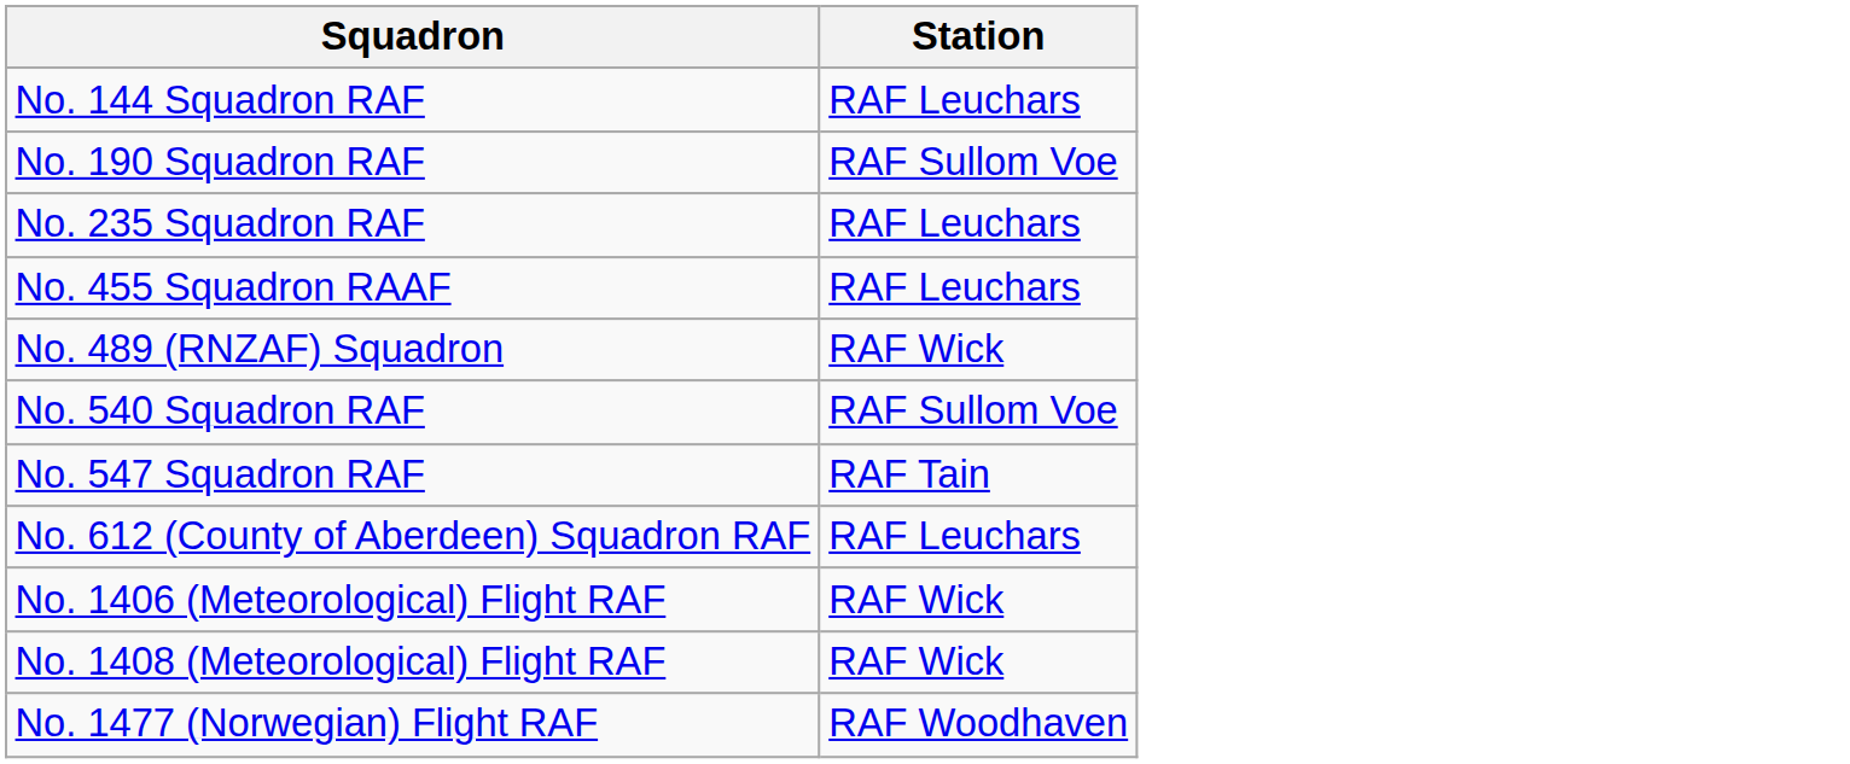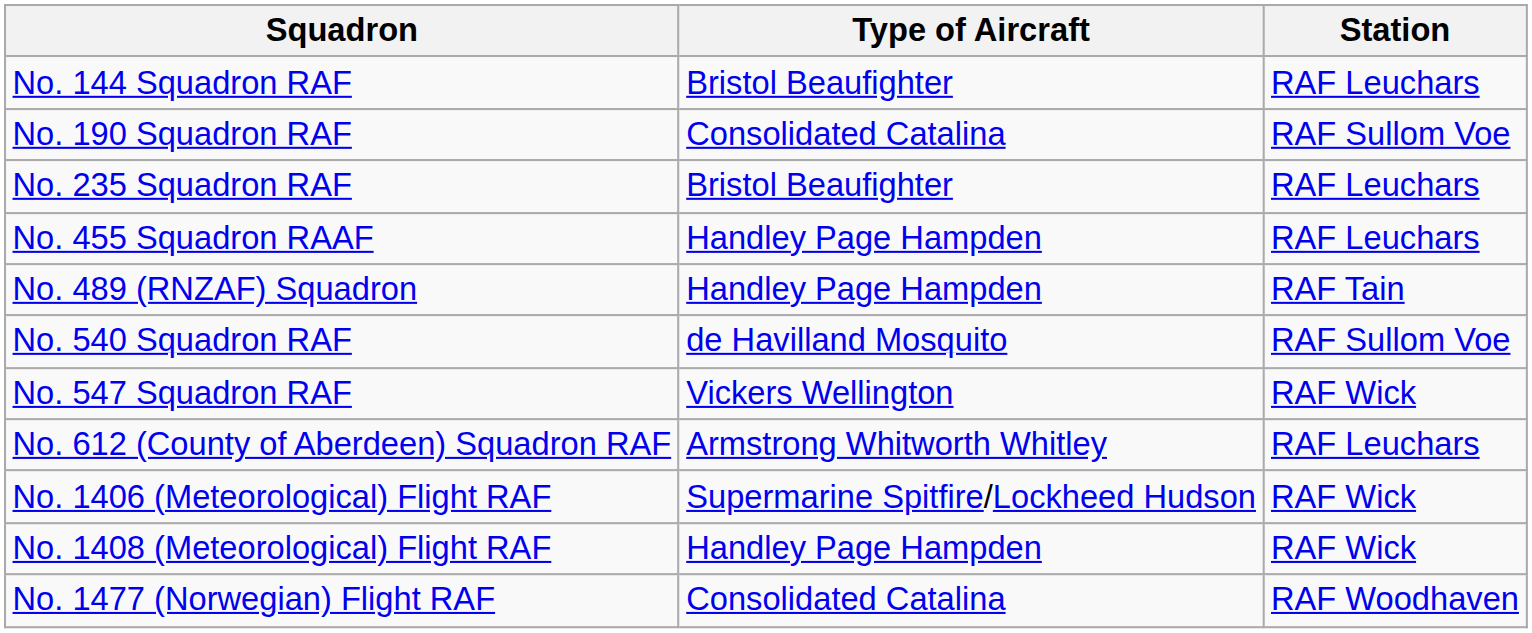+ column: Type of Aircraft | Bristol Beaufighter | Consolidated Catalina | Bristol Beaufighter | Handley Page Hampden | Handley Page Hampden | de Havilland Mosquito | Vickers Wellington | Armstrong Whitworth Whitley | Supermarine Spitfire/Lockheed Hudson | Handley Page Hampden | Consolidated Catalina
No. 489 (RNZAF) Squadron | Station: RAF Wick -> RAF Tain
No. 547 Squadron RAF | Station: RAF Tain -> RAF Wick
